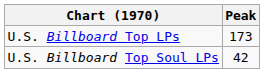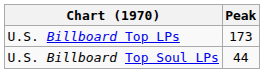U.S. Billboard Top Soul LPs | Peak: 42 -> 44
